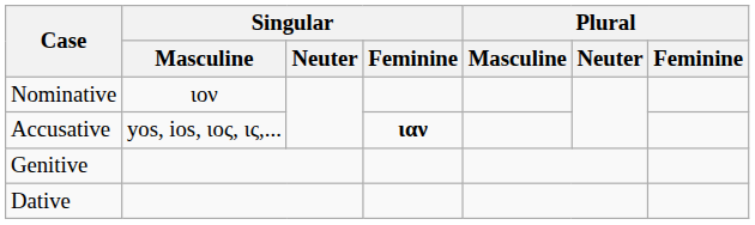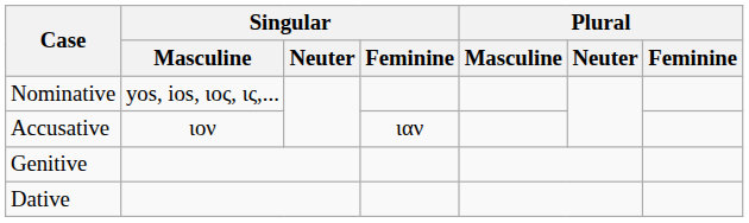Nominative | Singular / Masculine: ιον -> yos, ios, ιος, ις,...
Accusative | Singular / Masculine: yos, ios, ιος, ις,... -> ιον
Accusative | Singular / Feminine: bold -> normal
